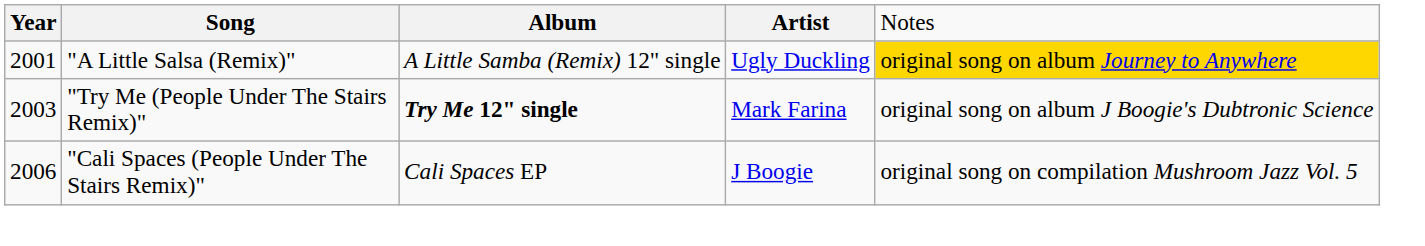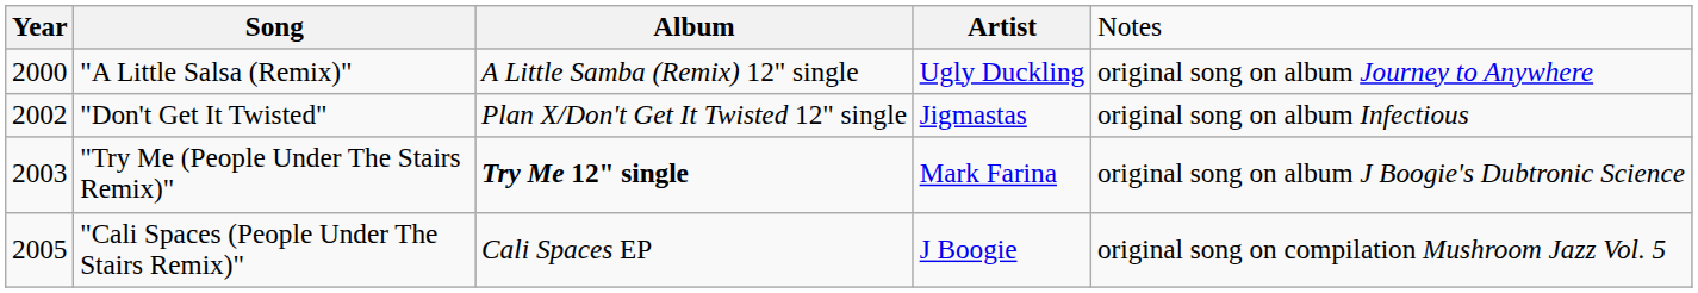"A Little Salsa (Remix)" | column 1: 2001 -> 2000
"A Little Salsa (Remix)" | column 5: gold background -> no background
+ row: 2002 | "Don't Get It Twisted" | Plan X/Don't Get It Twisted 12" single | Jigmastas | original song on album Infectious
"Cali Spaces (People Under The Stairs Remix)" | column 1: 2006 -> 2005
